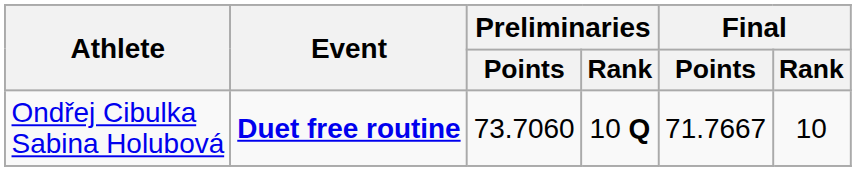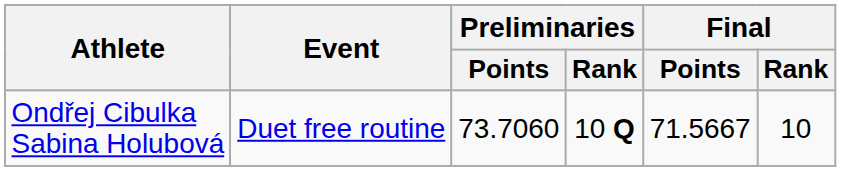Ondřej Cibulka Sabina Holubová | Event: bold -> normal
Ondřej Cibulka Sabina Holubová | Final / Points: 71.7667 -> 71.5667
